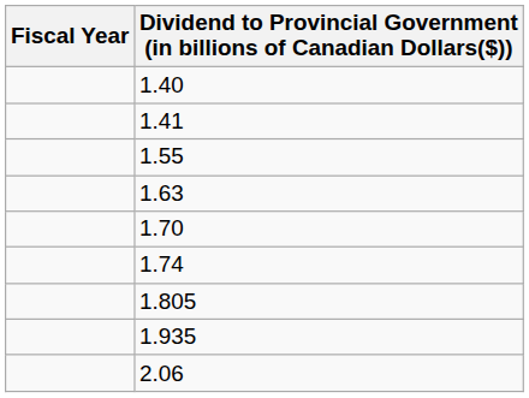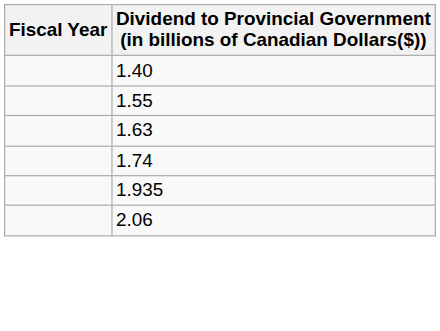- row: 1.41
- row: 1.70
- row: 1.805
